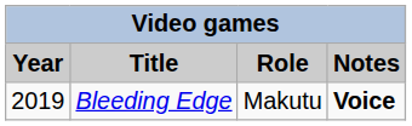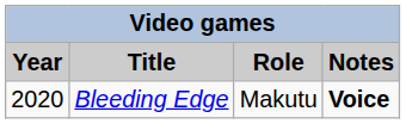Bleeding Edge | Year: 2019 -> 2020
